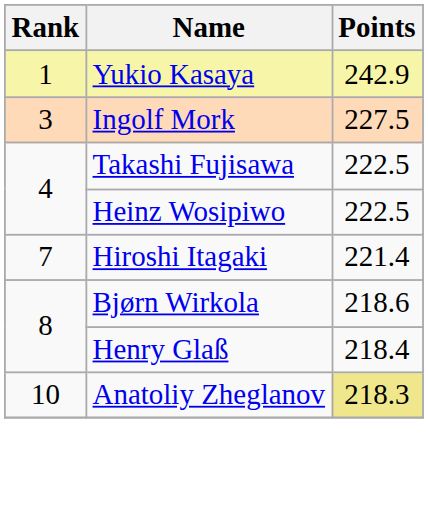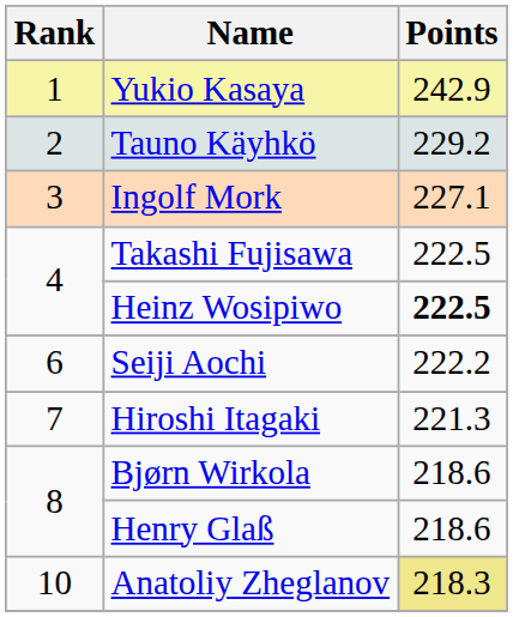+ row: 2 | Tauno Käyhkö | 229.2
Ingolf Mork | Points: 227.5 -> 227.1
Heinz Wosipiwo | Points: normal -> bold
+ row: 6 | Seiji Aochi | 222.2
Hiroshi Itagaki | Points: 221.4 -> 221.3
Henry Glaß | Points: 218.4 -> 218.6
